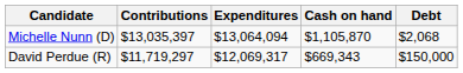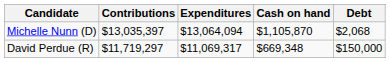David Perdue (R) | Expenditures: $12,069,317 -> $11,069,317
David Perdue (R) | Cash on hand: $669,343 -> $669,348
